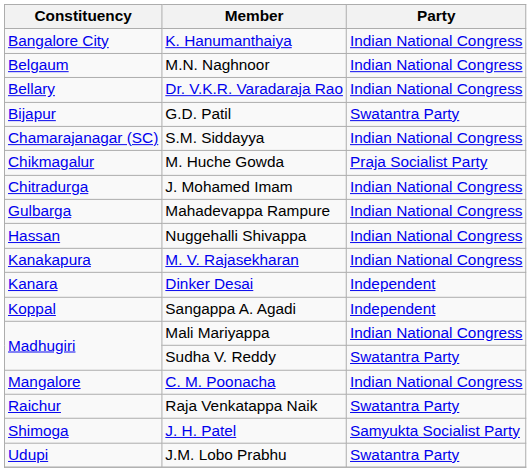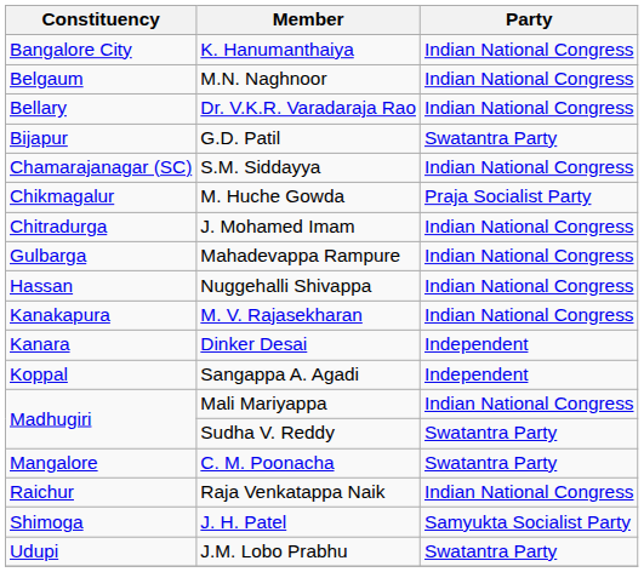C. M. Poonacha | Party: Indian National Congress -> Swatantra Party
Raja Venkatappa Naik | Party: Swatantra Party -> Indian National Congress
